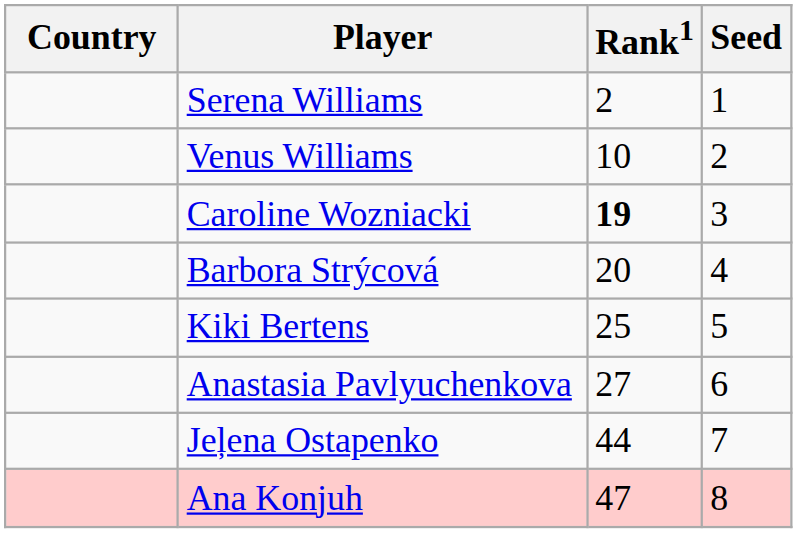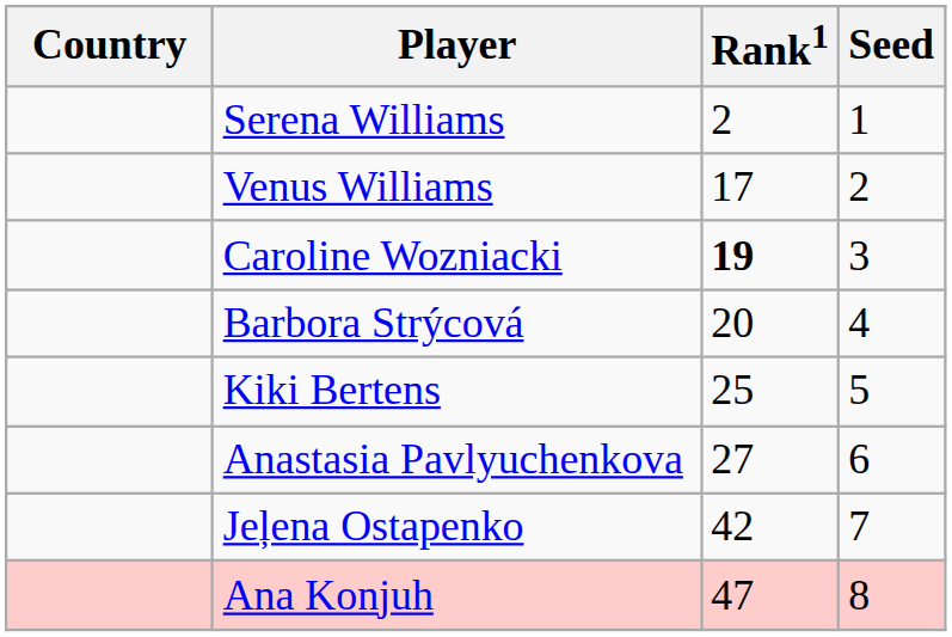Venus Williams | Rank1: 10 -> 17
Jeļena Ostapenko | Rank1: 44 -> 42
